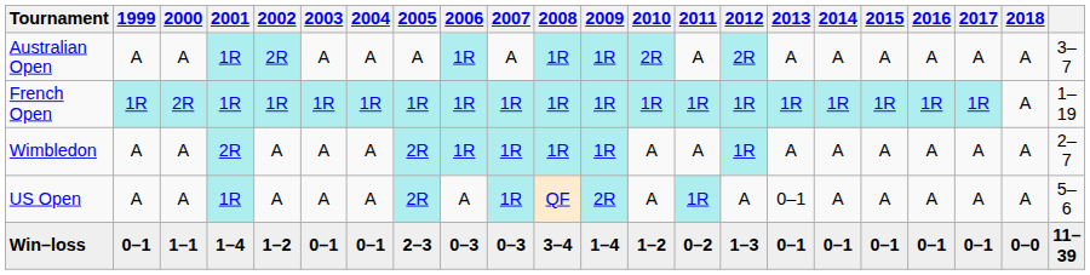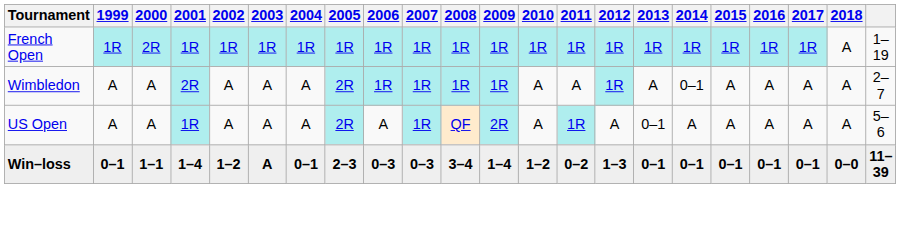- row: Australian Open | A | A | 1R | 2R | A | A | A | 1R | A | 1R | 1R | 2R | A | 2R | A | A | A | A | A | A | 3–7
Wimbledon | 2014: A -> 0–1
Win–loss | 2003: 0–1 -> A
